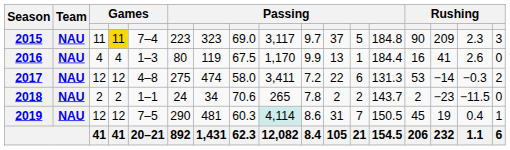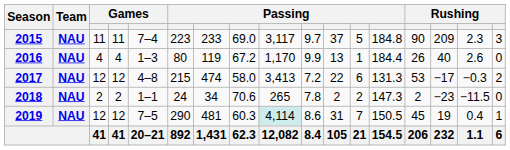2015 | column 4: gold background -> no background
2015 | column 7: 323 -> 233
2016 | column 8: 67.5 -> 67.2
2016 | column 14: 16 -> 26
2016 | column 15: 41 -> 40
2017 | column 6: 275 -> 215
2017 | column 9: 3,411 -> 3,413
2017 | column 15: −14 -> −17
2018 | column 13: 143.7 -> 147.3
